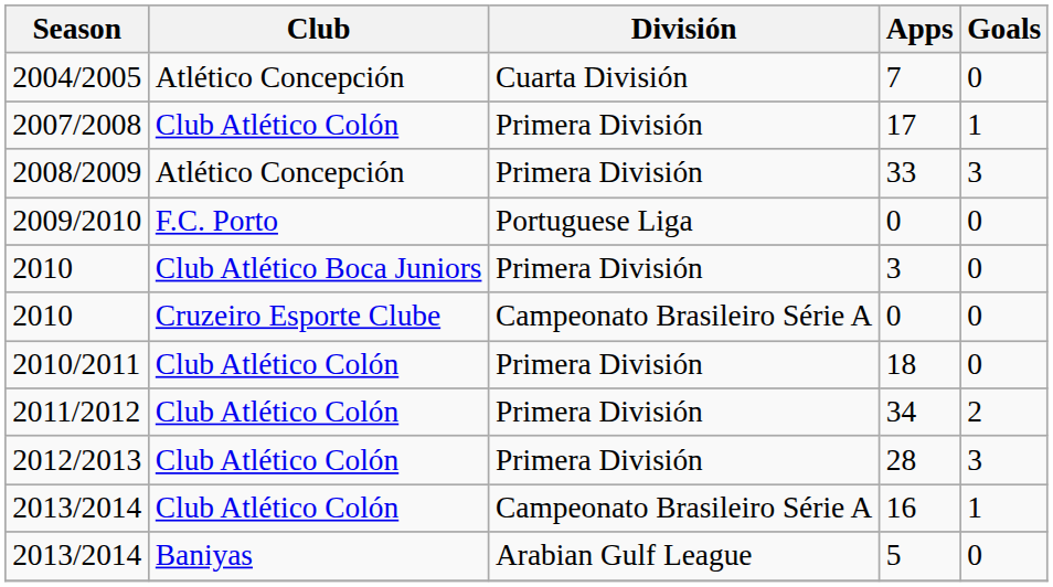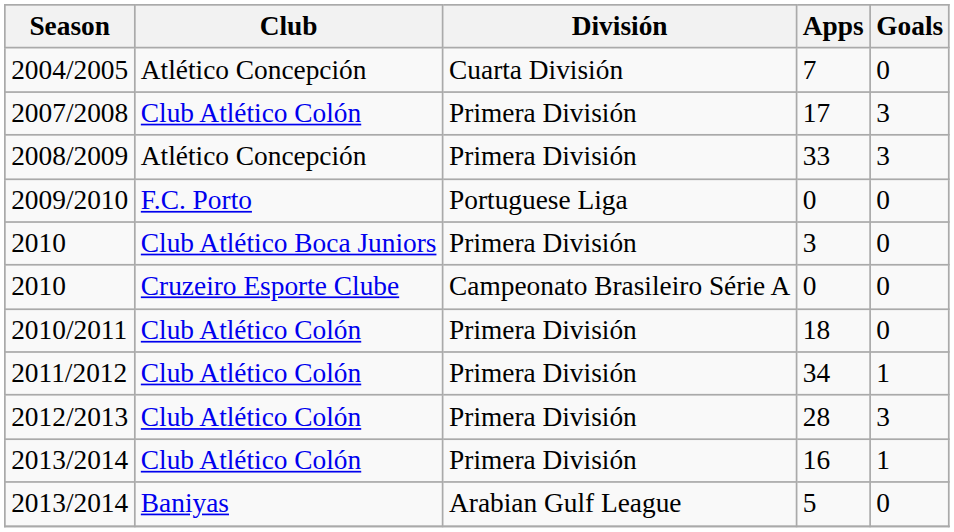17 | Goals: 1 -> 3
34 | Goals: 2 -> 1
16 | División: Campeonato Brasileiro Série A -> Primera División
